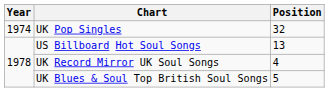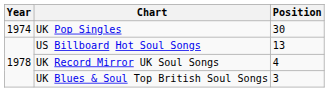UK Pop Singles | Position: 32 -> 30
UK Blues & Soul Top British Soul Songs | Position: 5 -> 3
